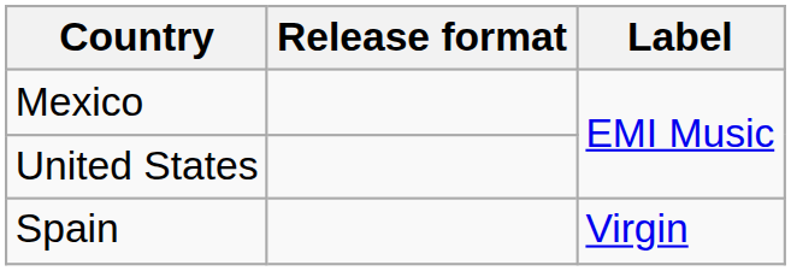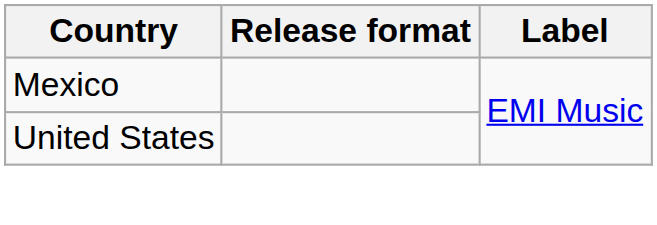- row: Spain | Virgin
